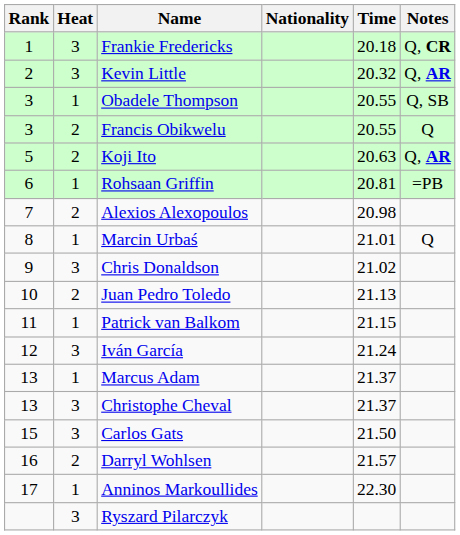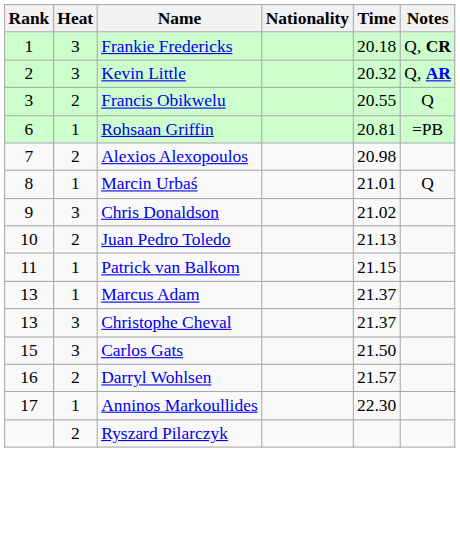- row: 3 | 1 | Obadele Thompson | 20.55 | Q, SB
- row: 5 | 2 | Koji Ito | 20.63 | Q, AR
- row: 12 | 3 | Iván García | 21.24
Ryszard Pilarczyk | Heat: 3 -> 2
